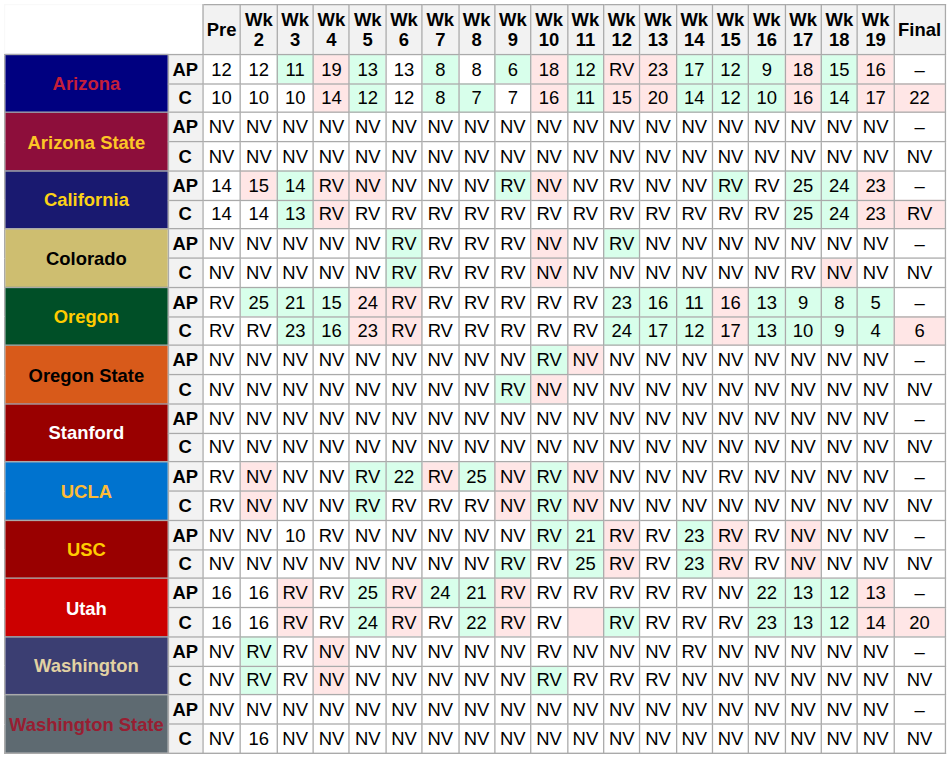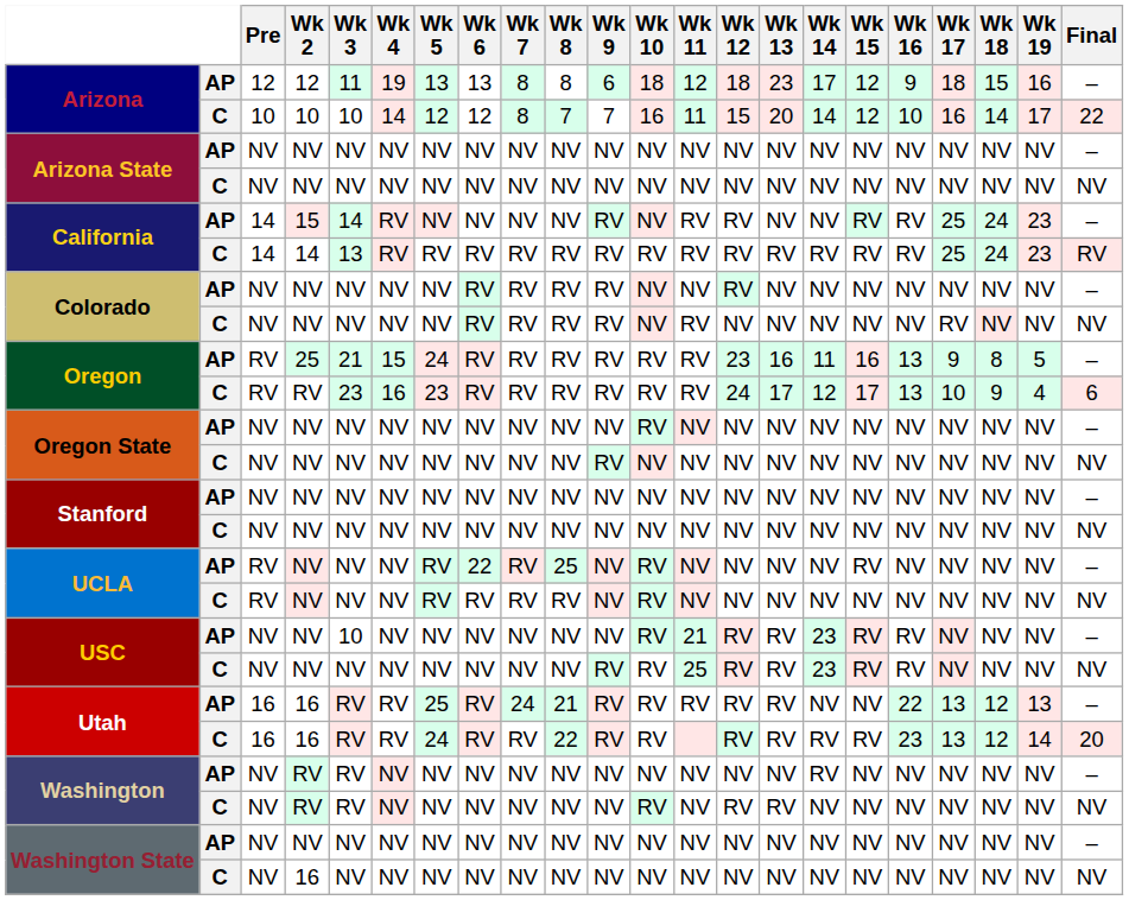Arizona / AP | Wk 12: RV -> 18
California / AP | Wk 11: NV -> RV
Colorado / C | Wk 11: NV -> RV
USC / AP | Wk 4: RV -> NV
Utah / AP | Wk 14: RV -> NV
Washington / AP | Wk 10: RV -> NV
Washington / C | Wk 11: RV -> NV
